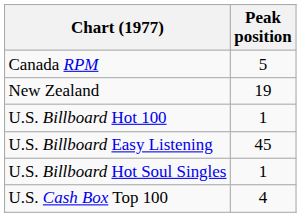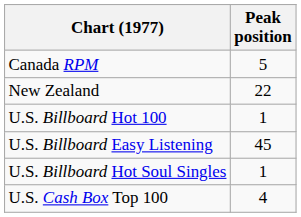New Zealand | Peak position: 19 -> 22
